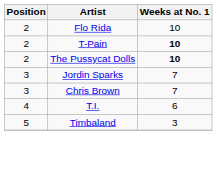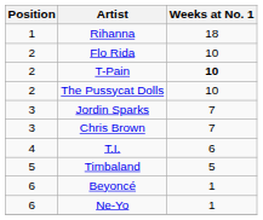+ row: 1 | Rihanna | 18
The Pussycat Dolls | Weeks at No. 1: bold -> normal
Timbaland | Weeks at No. 1: 3 -> 5
+ row: 6 | Beyoncé | 1
+ row: 6 | Ne-Yo | 1
